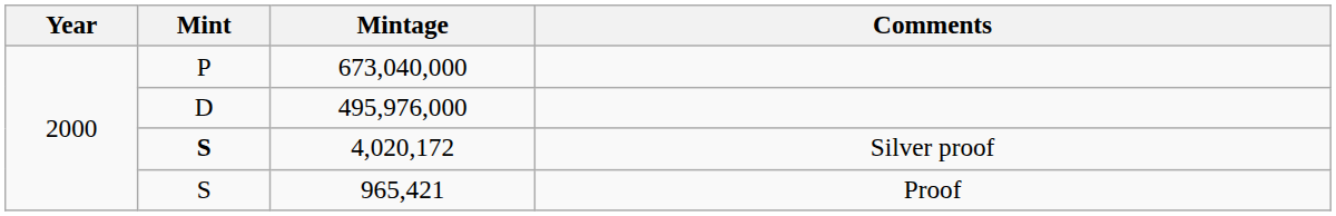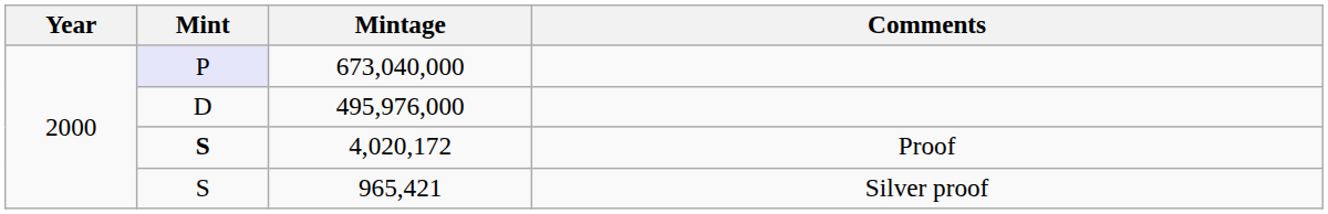673,040,000 | Mint: no background -> lavender background
4,020,172 | Comments: Silver proof -> Proof
965,421 | Comments: Proof -> Silver proof
